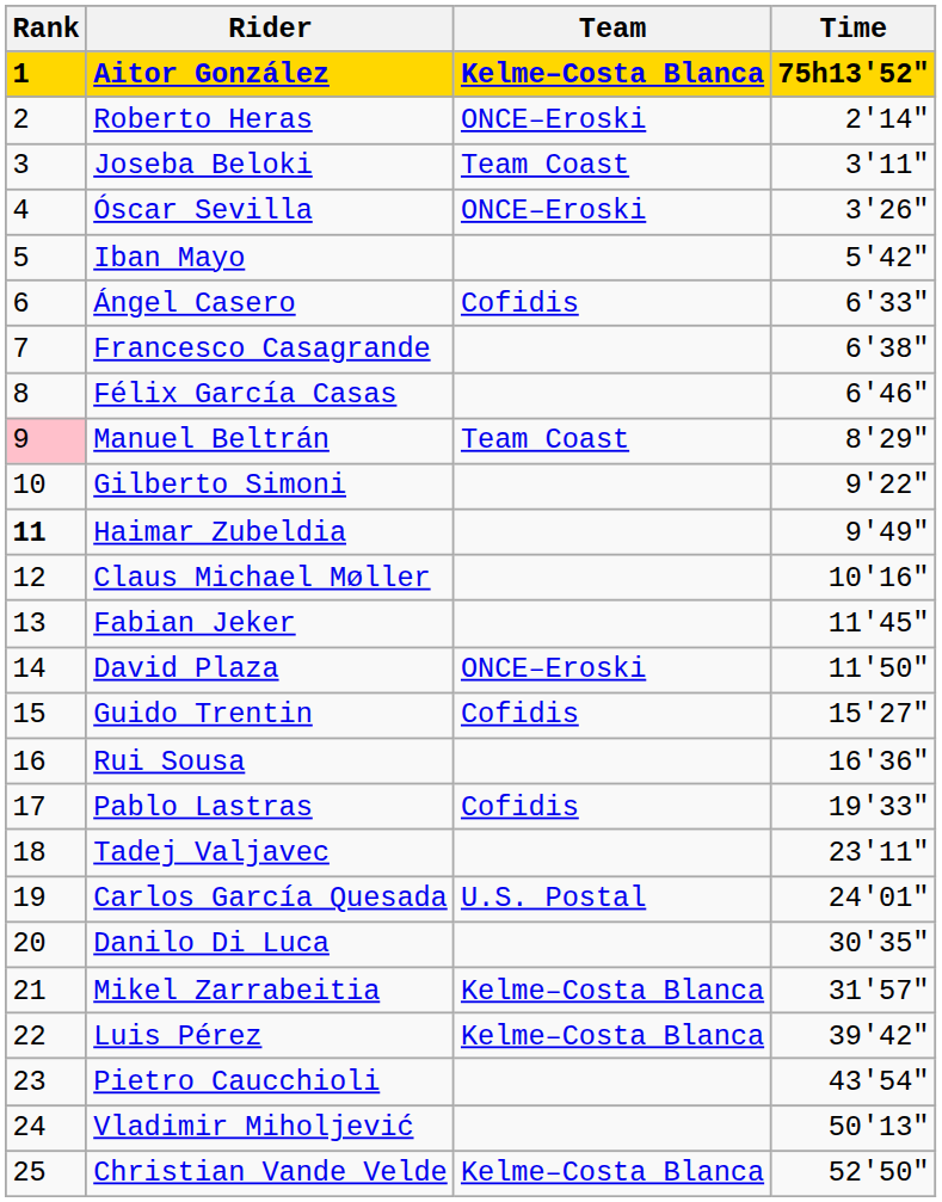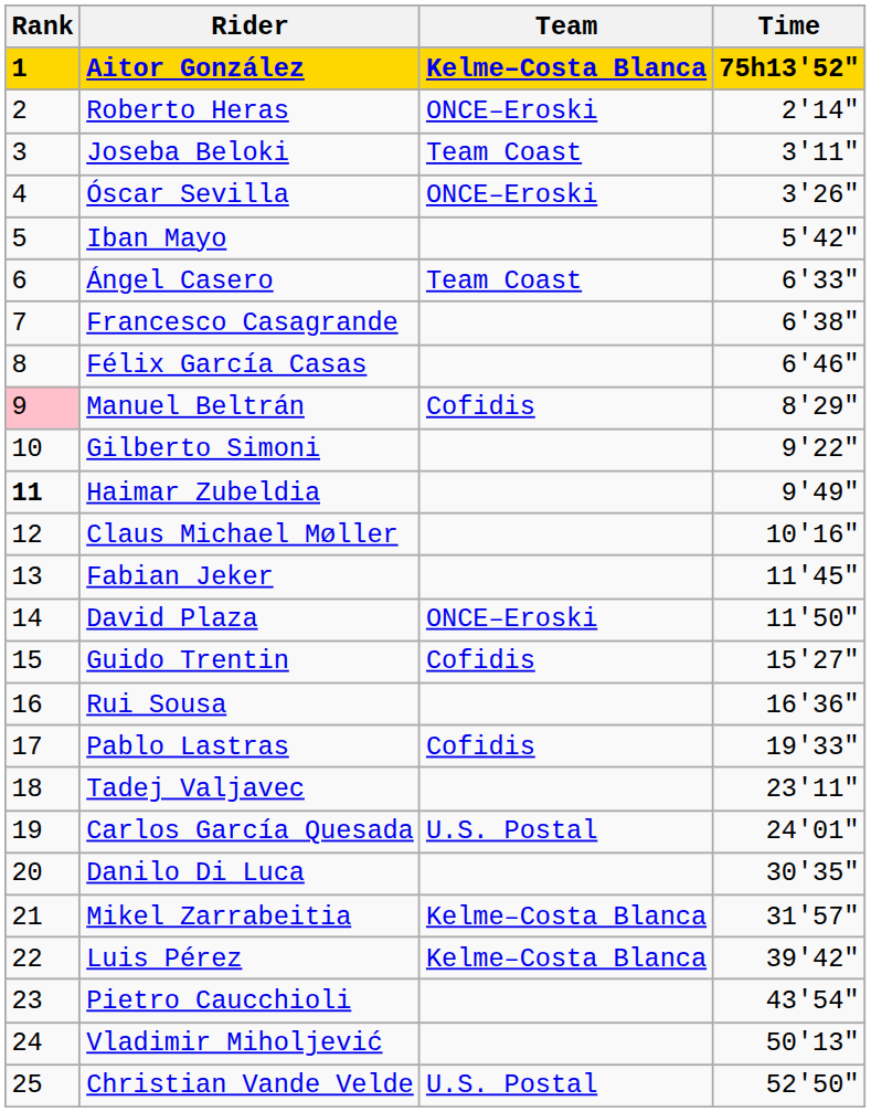Ángel Casero | Team: Cofidis -> Team Coast
Manuel Beltrán | Team: Team Coast -> Cofidis
Christian Vande Velde | Team: Kelme–Costa Blanca -> U.S. Postal
